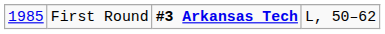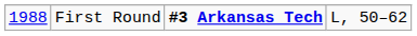First Round | column 1: 1985 -> 1988
